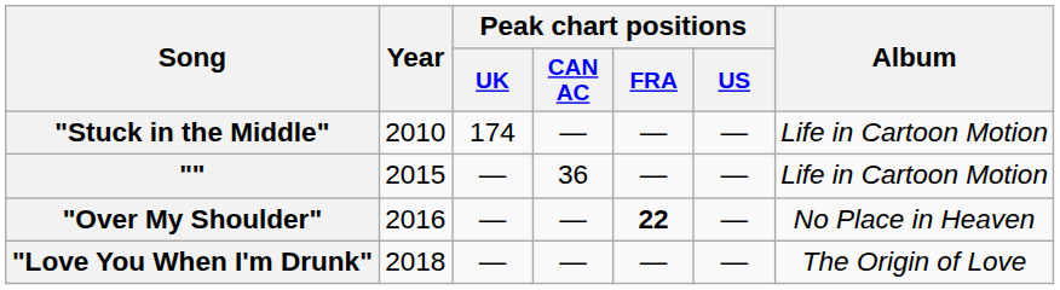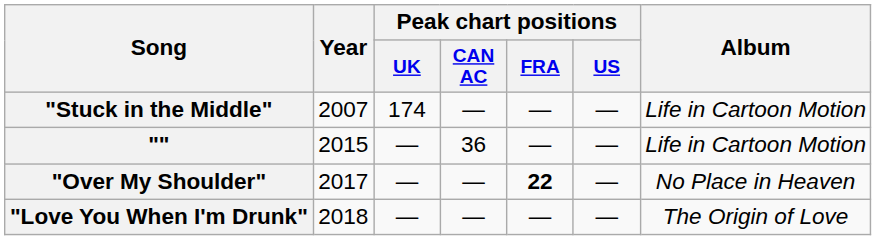"Stuck in the Middle" | Year: 2010 -> 2007
"Over My Shoulder" | Year: 2016 -> 2017
